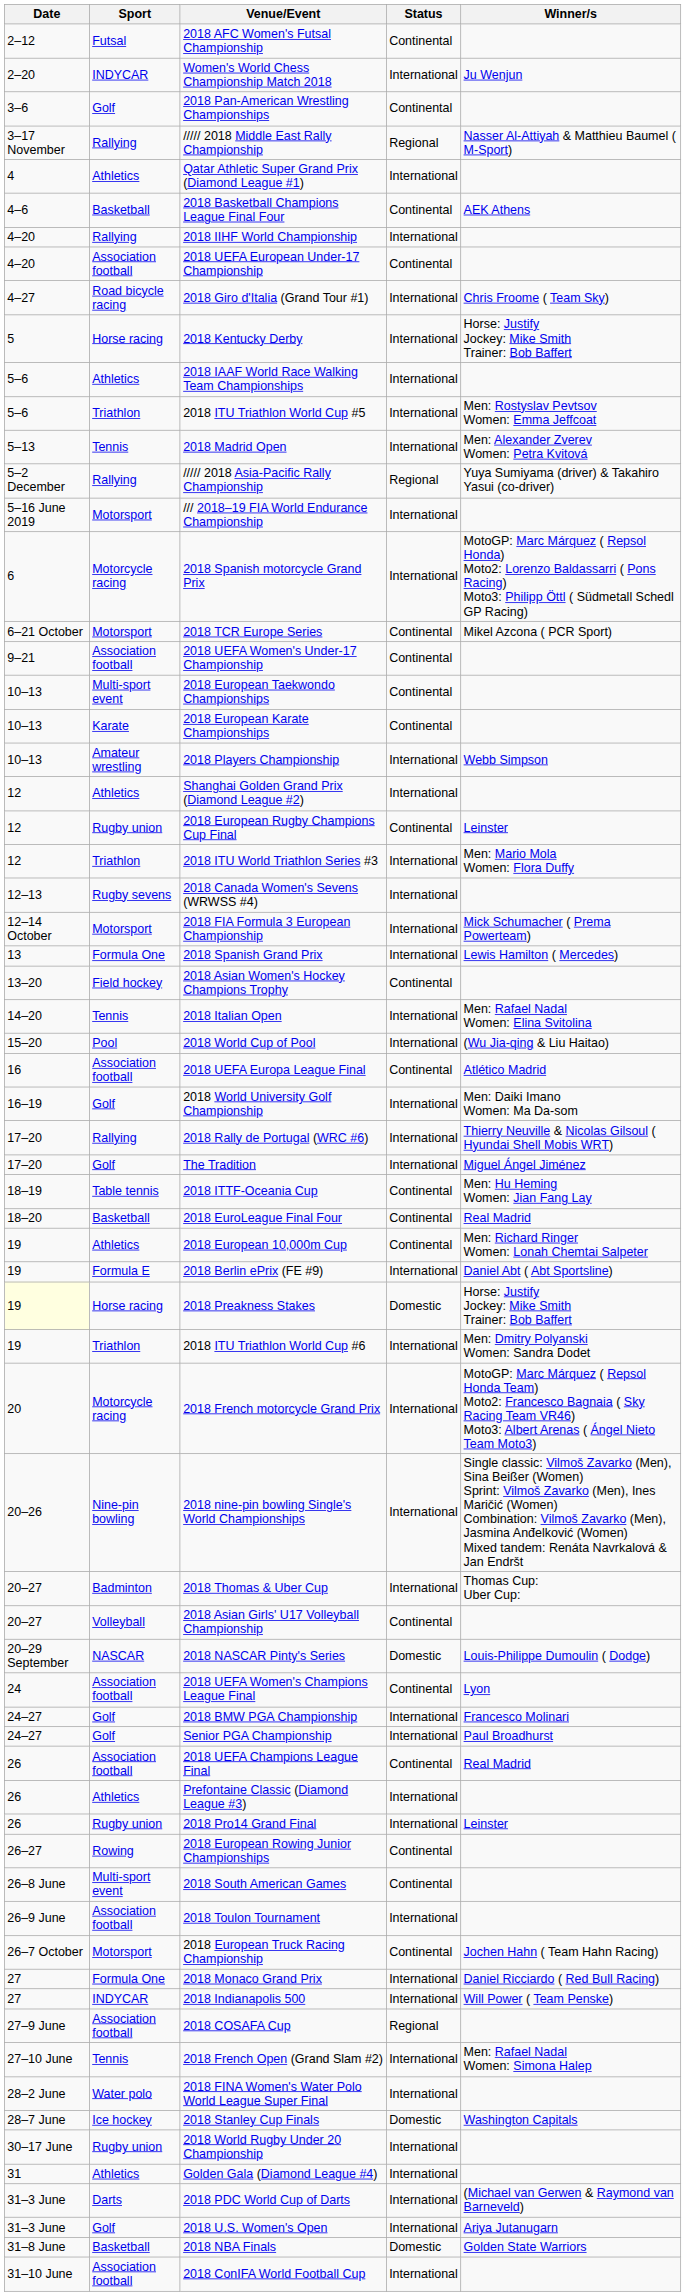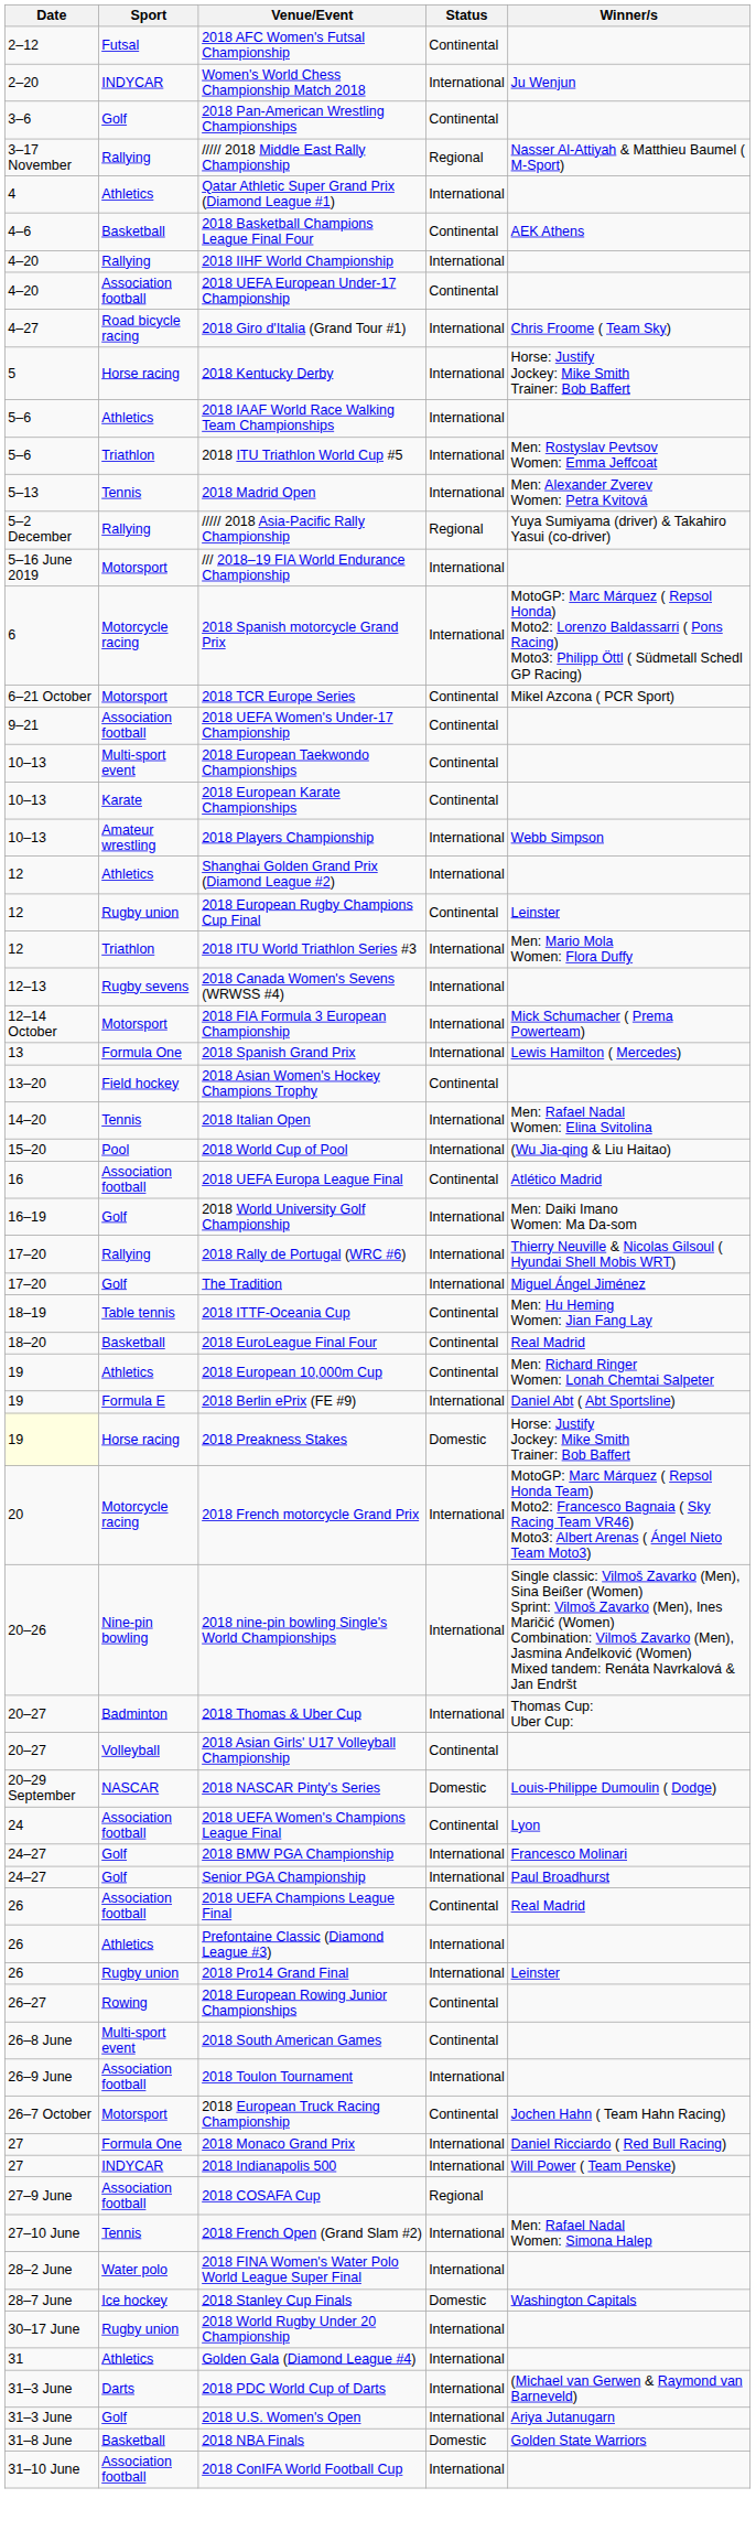- row: 19 | Triathlon | 2018 ITU Triathlon World Cup #6 | International | Men: Dmitry Polyanski Women: Sandra Dodet
